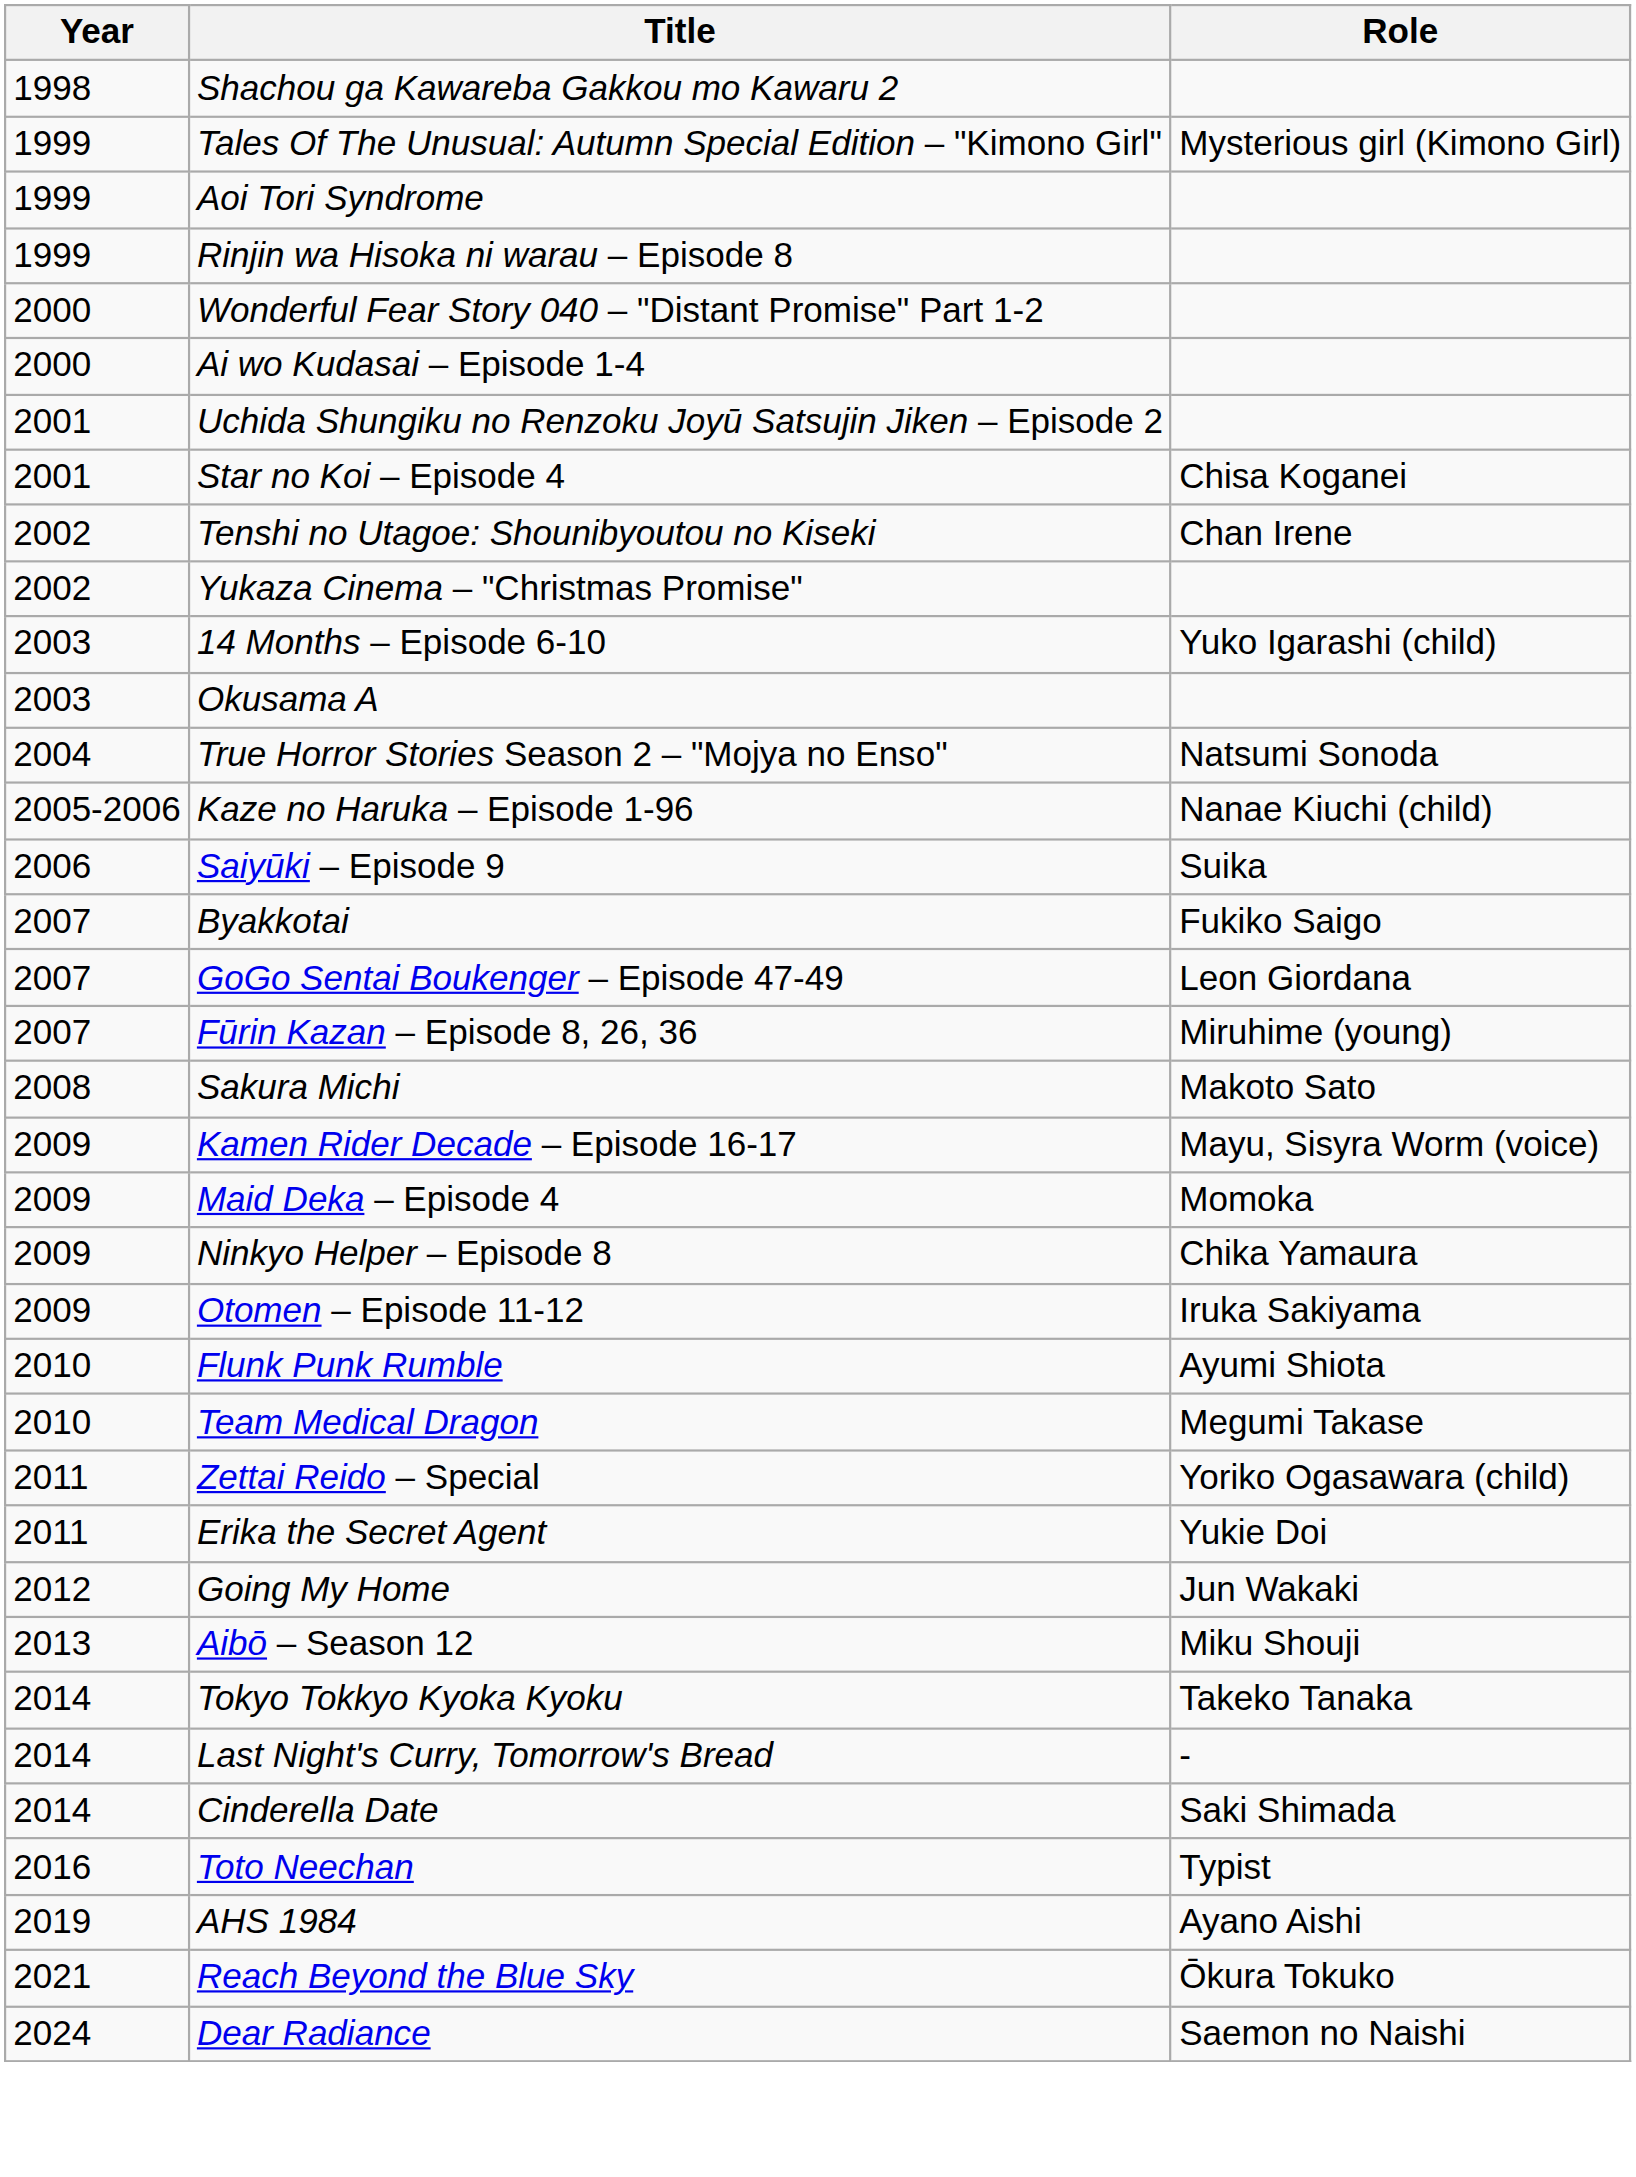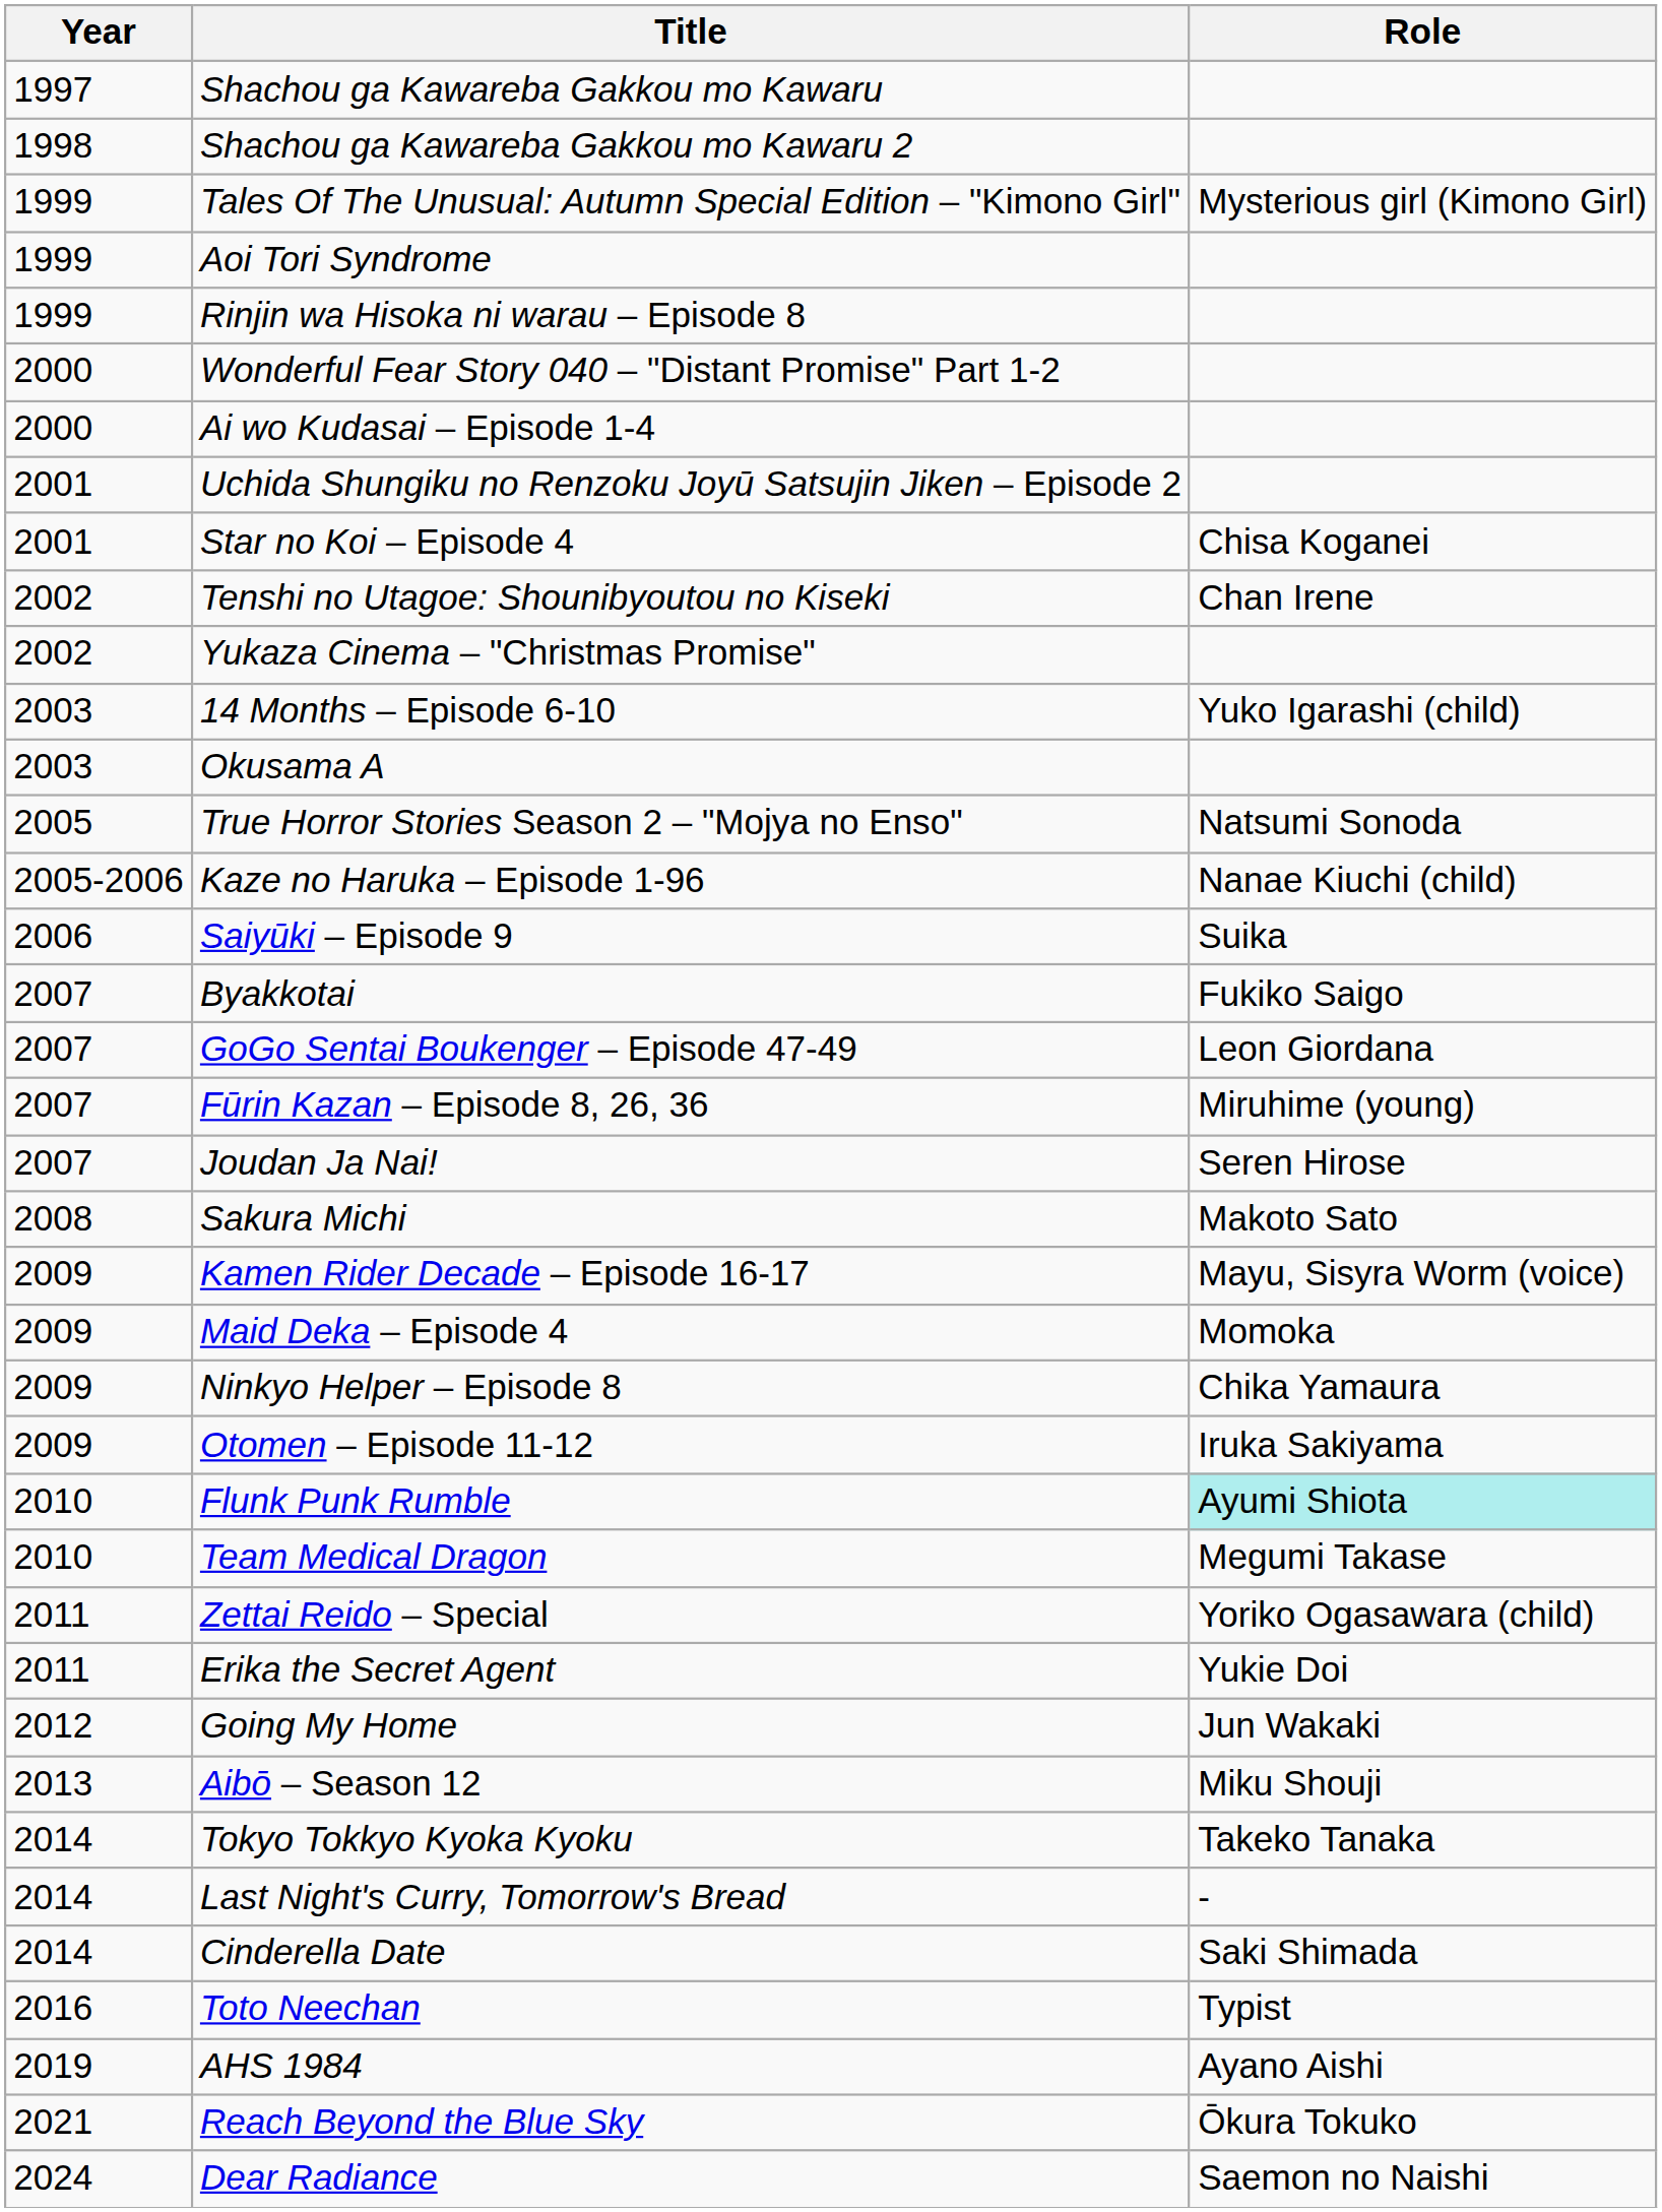+ row: 1997 | Shachou ga Kawareba Gakkou mo Kawaru
True Horror Stories Season 2 – "Mojya no Enso" | Year: 2004 -> 2005
+ row: 2007 | Joudan Ja Nai! | Seren Hirose
Flunk Punk Rumble | Role: no background -> paleturquoise background
